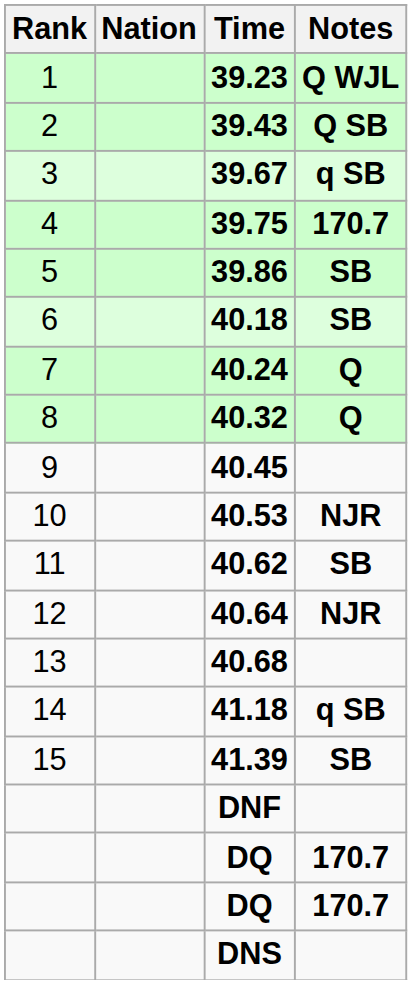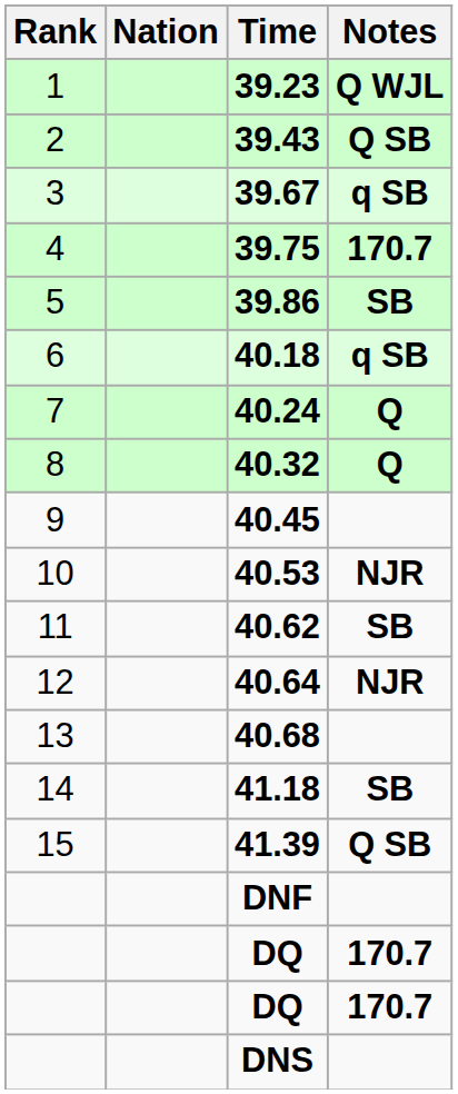40.18 | Notes: SB -> q SB
41.18 | Notes: q SB -> SB
41.39 | Notes: SB -> Q SB
